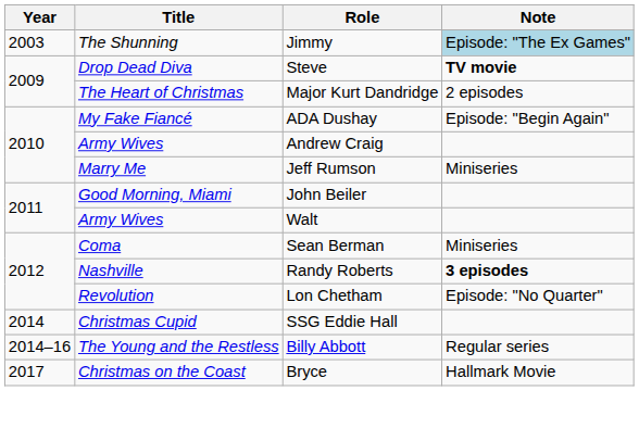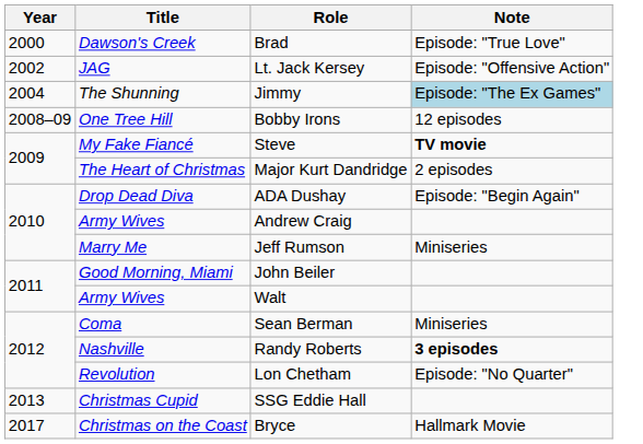+ row: 2000 | Dawson's Creek | Brad | Episode: "True Love"
+ row: 2002 | JAG | Lt. Jack Kersey | Episode: "Offensive Action"
Jimmy | Year: 2003 -> 2004
+ row: 2008–09 | One Tree Hill | Bobby Irons | 12 episodes
Steve | Title: Drop Dead Diva -> My Fake Fiancé
ADA Dushay | Title: My Fake Fiancé -> Drop Dead Diva
SSG Eddie Hall | Year: 2014 -> 2013
- row: 2014–16 | The Young and the Restless | Billy Abbott | Regular series
